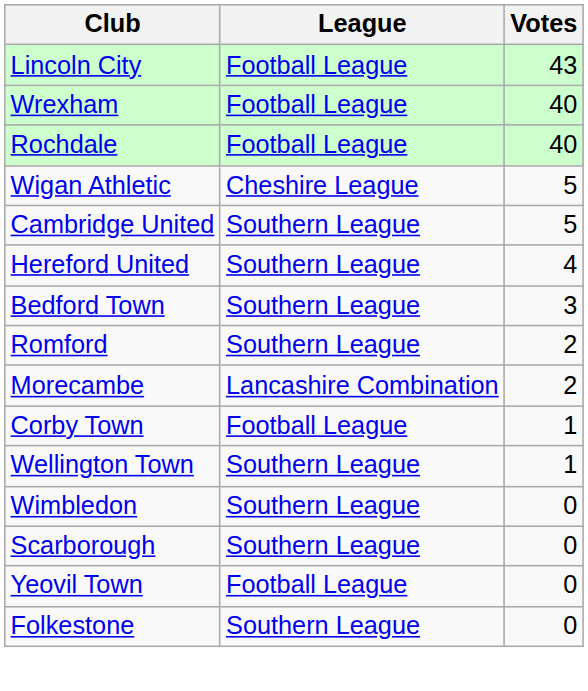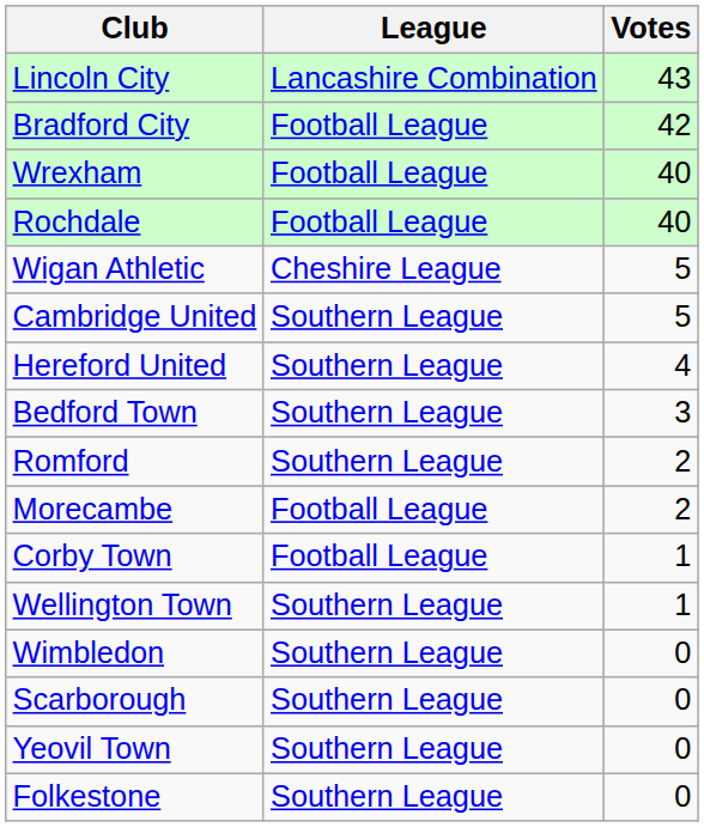Lincoln City | League: Football League -> Lancashire Combination
+ row: Bradford City | Football League | 42
Morecambe | League: Lancashire Combination -> Football League
Yeovil Town | League: Football League -> Southern League
